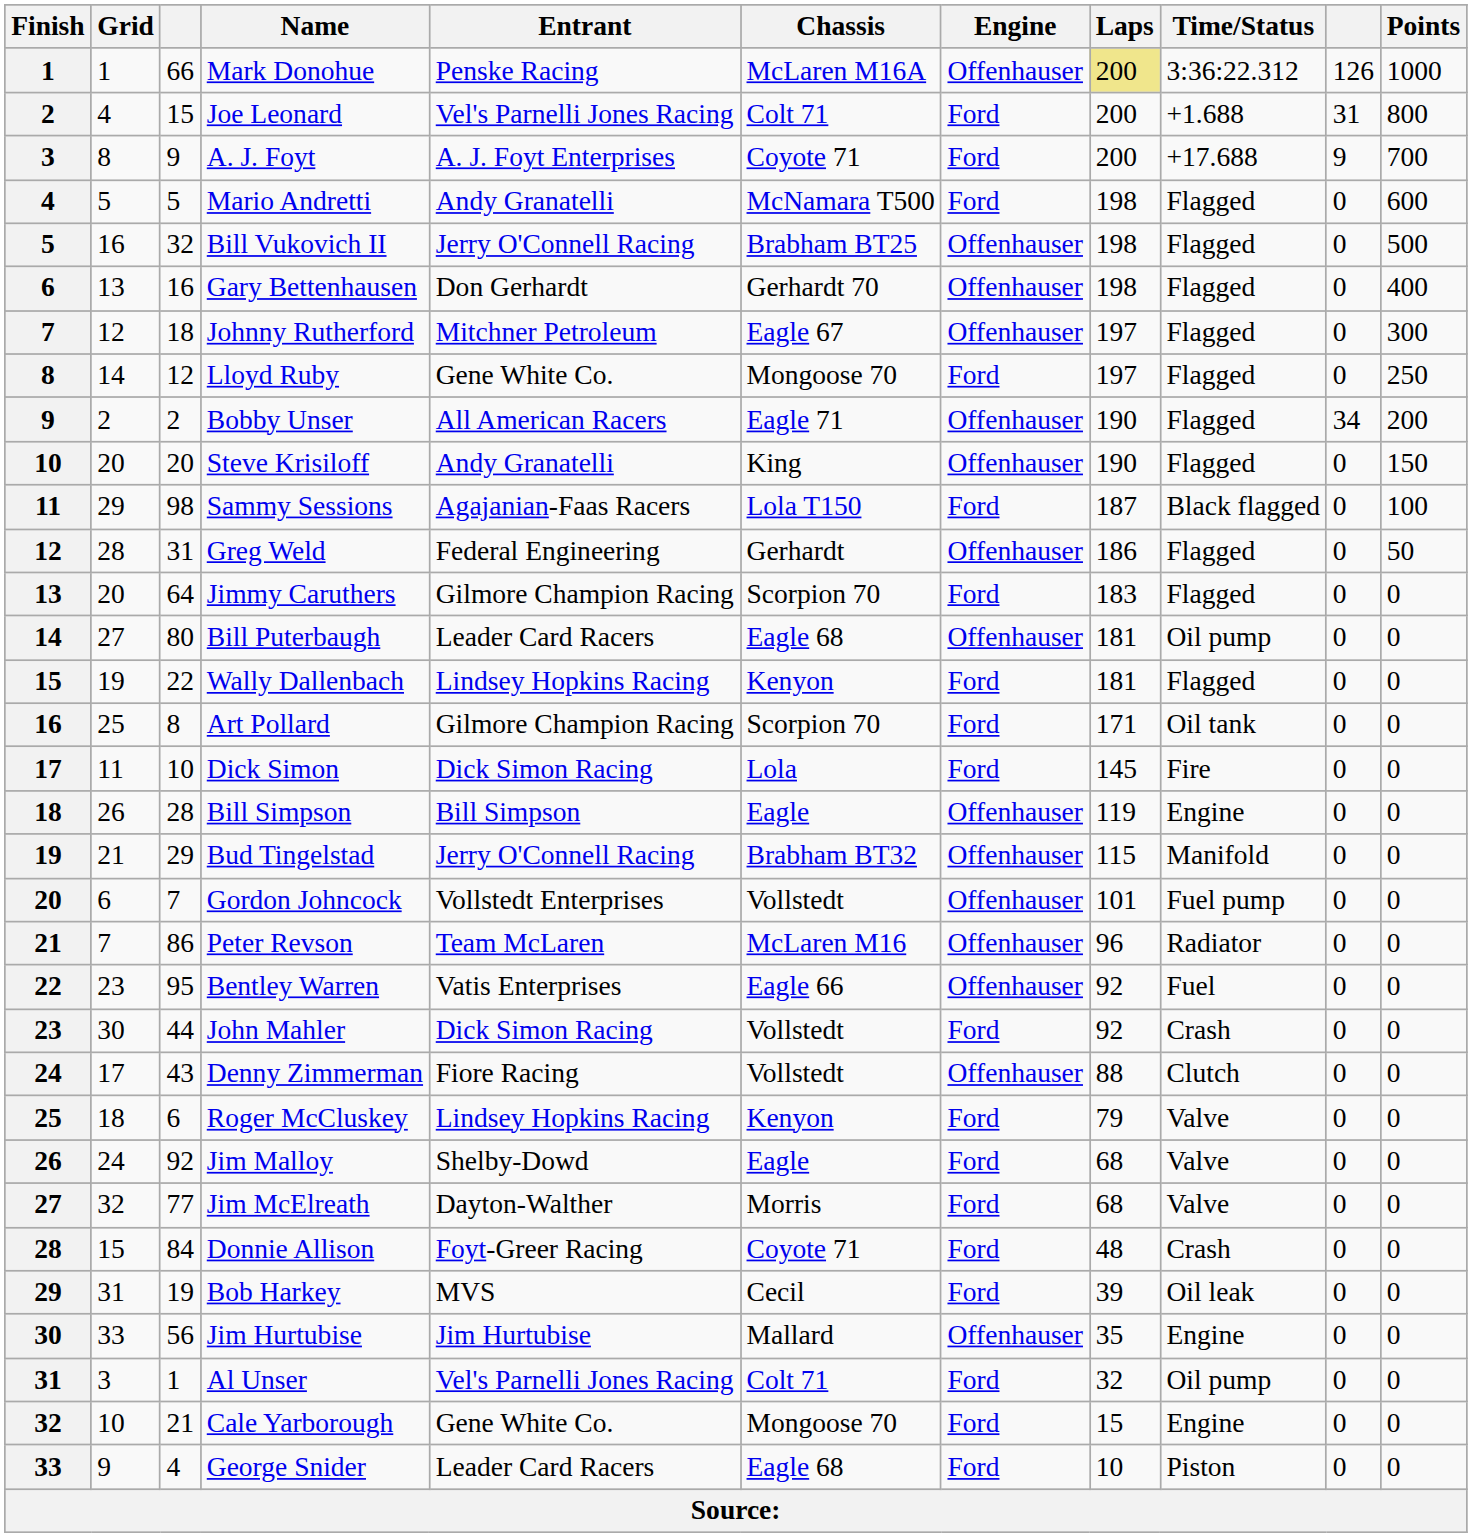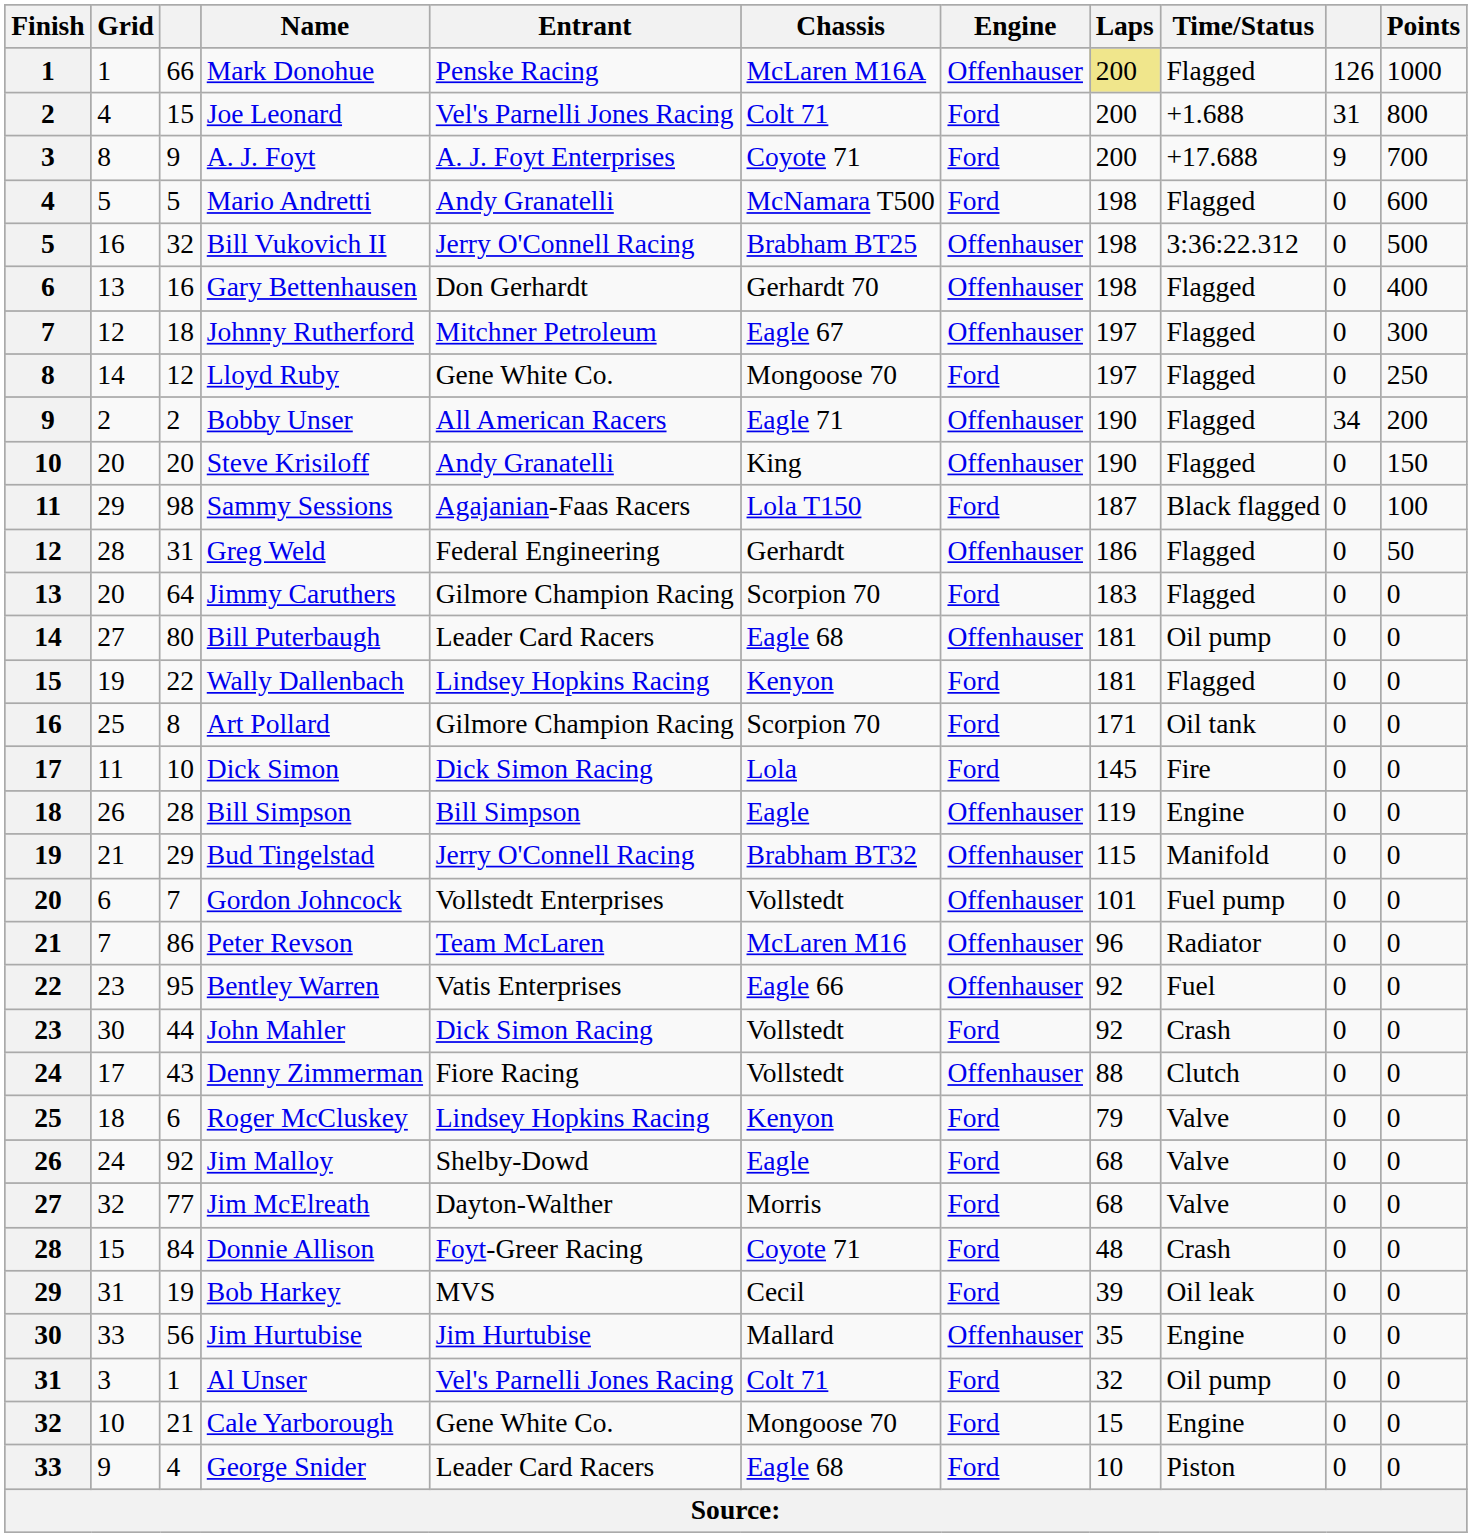Mark Donohue | Time/Status: 3:36:22.312 -> Flagged
Bill Vukovich II | Time/Status: Flagged -> 3:36:22.312
